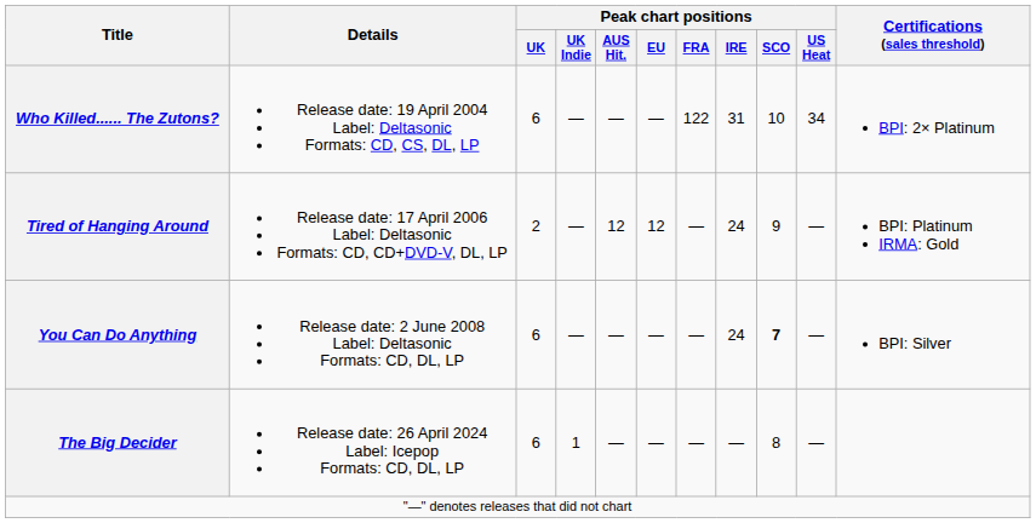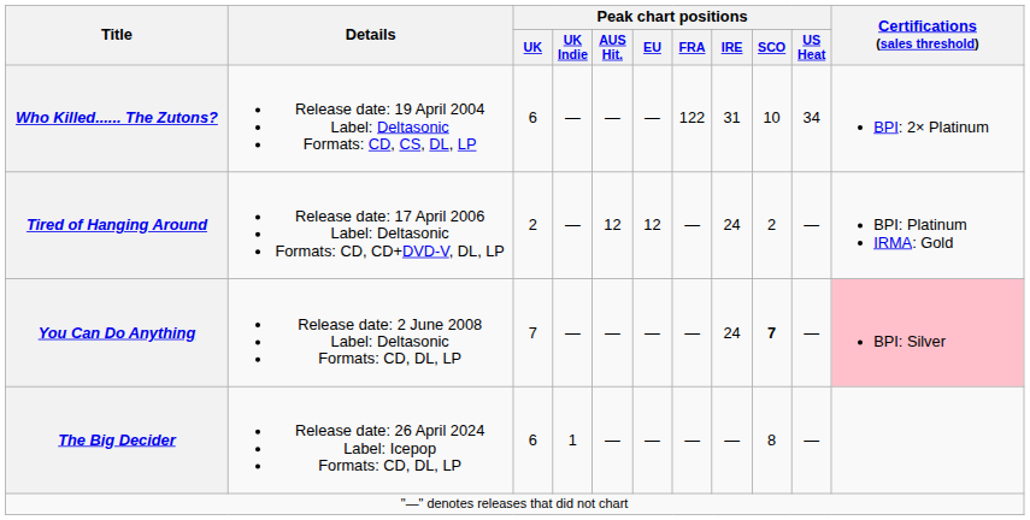Tired of Hanging Around | Peak chart positions / SCO: 9 -> 2
You Can Do Anything | Peak chart positions / UK: 6 -> 7
You Can Do Anything | Certifications (sales threshold): no background -> pink background
